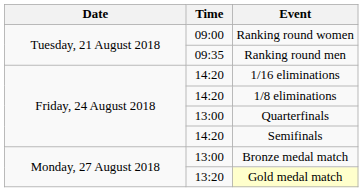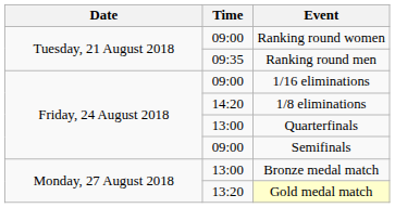1/16 eliminations | Time: 14:20 -> 09:00
Semifinals | Time: 14:20 -> 09:00
